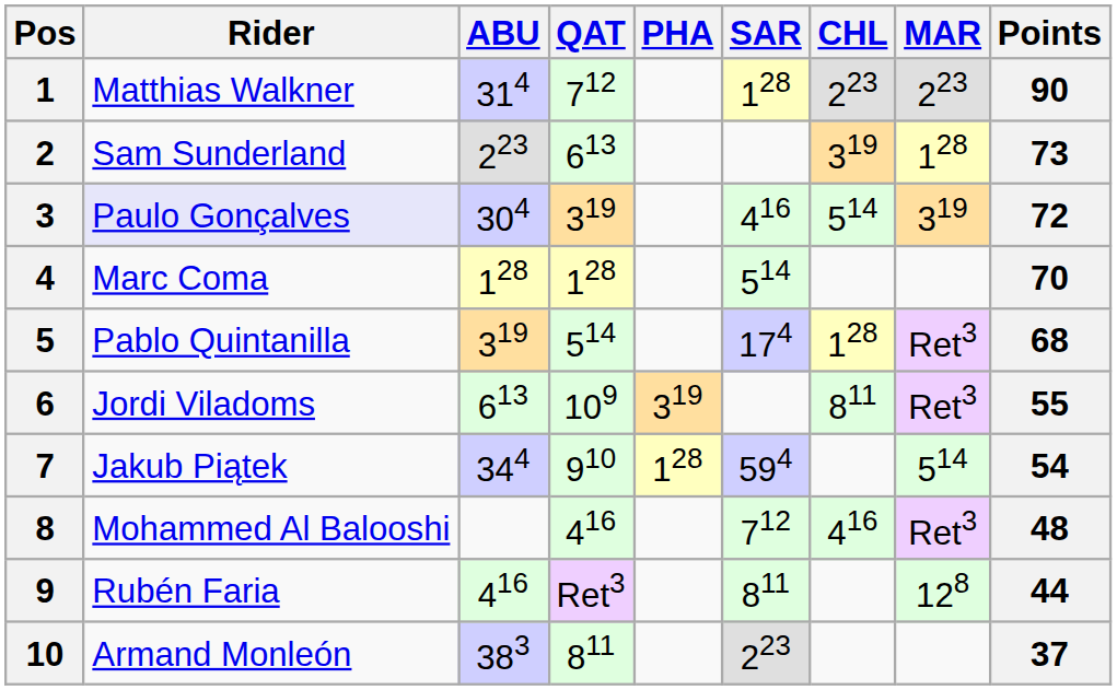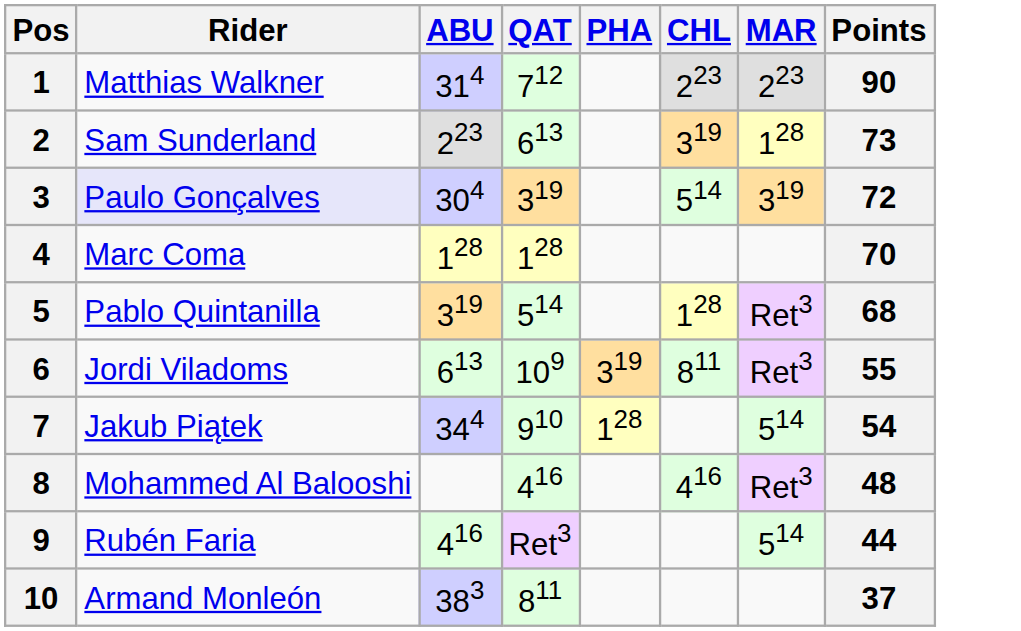- column: SAR | 128 | 416 | 514 | 174 | 594 | 712 | 811 | 223
9 | MAR: 128 -> 514
